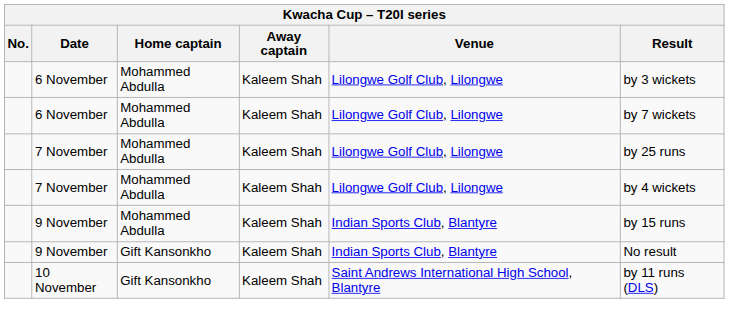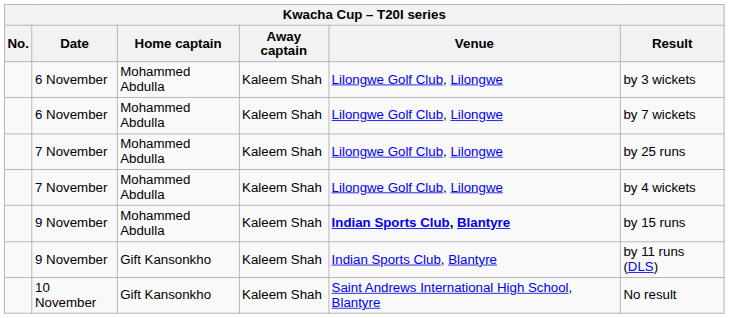9 November / Mohammed Abdulla | Venue: normal -> bold
9 November / Gift Kansonkho | Result: No result -> by 11 runs (DLS)
10 November | Result: by 11 runs (DLS) -> No result
